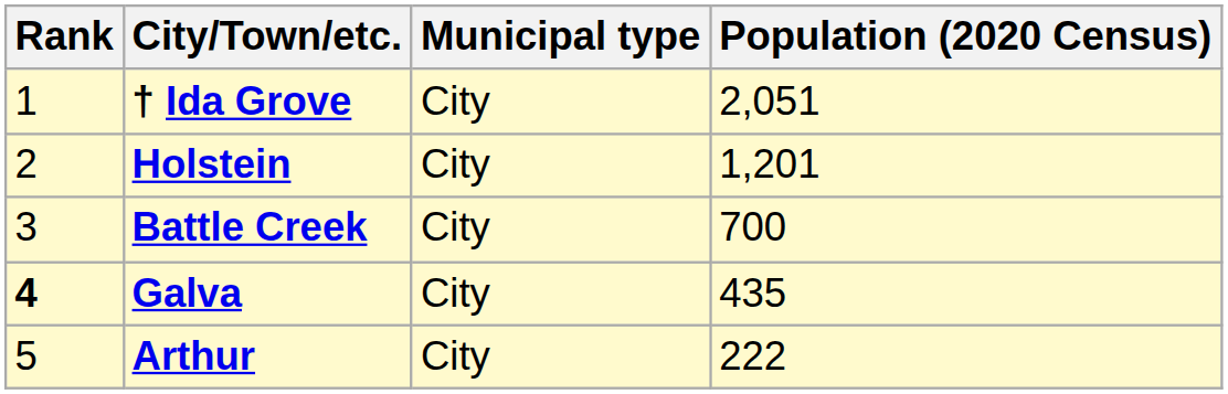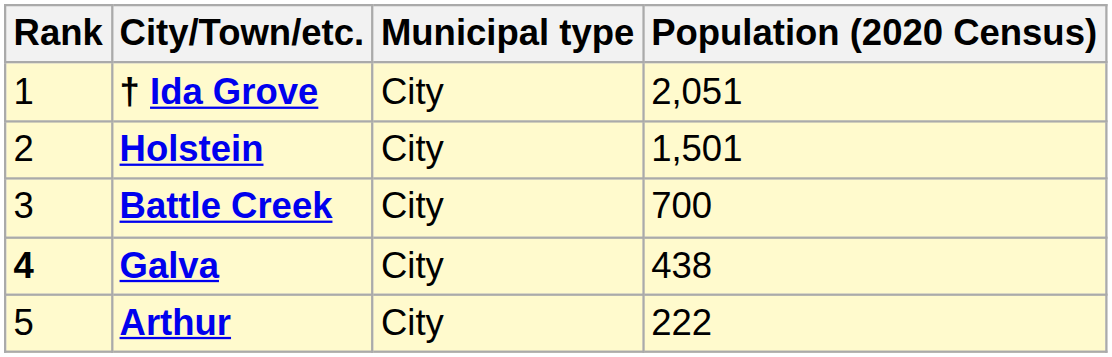Holstein | Population (2020 Census): 1,201 -> 1,501
Galva | Population (2020 Census): 435 -> 438
